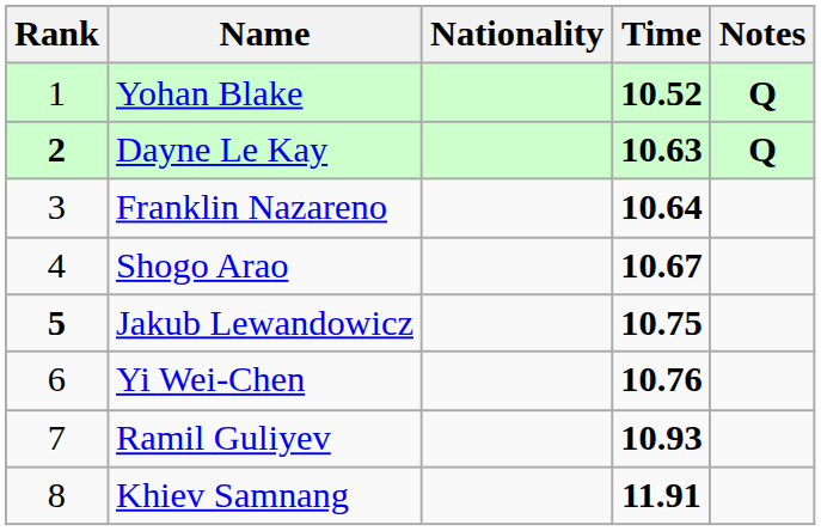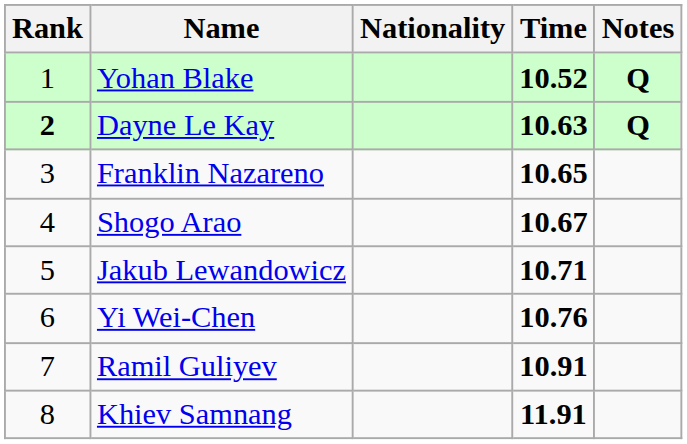Franklin Nazareno | Time: 10.64 -> 10.65
Jakub Lewandowicz | Rank: bold -> normal
Jakub Lewandowicz | Time: 10.75 -> 10.71
Ramil Guliyev | Time: 10.93 -> 10.91
